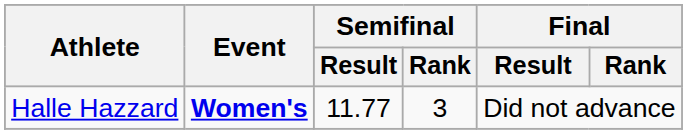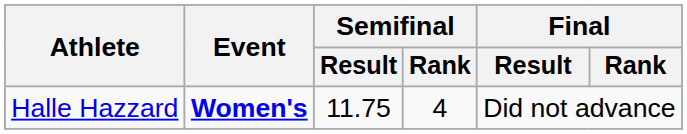Halle Hazzard | Semifinal / Result: 11.77 -> 11.75
Halle Hazzard | Semifinal / Rank: 3 -> 4
